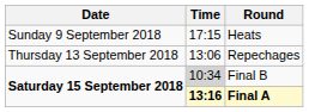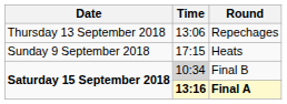rows swapped: Heats <-> Repechages
